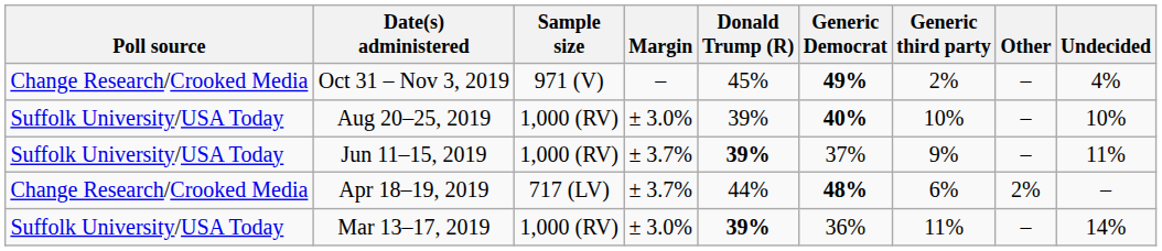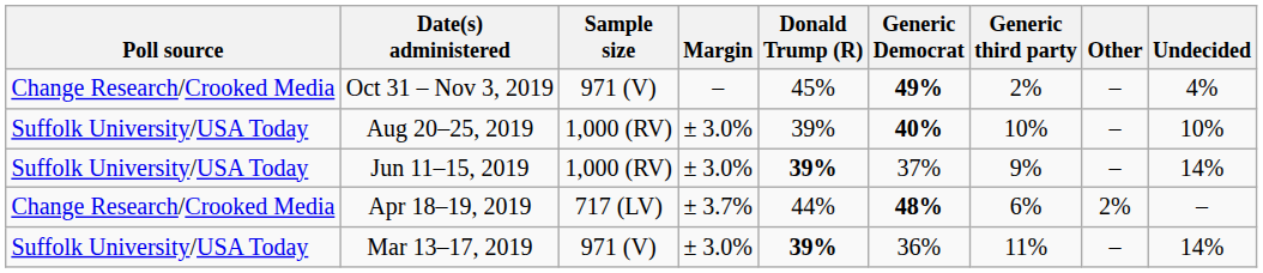Jun 11–15, 2019 | Margin: ± 3.7% -> ± 3.0%
Jun 11–15, 2019 | Undecided: 11% -> 14%
Mar 13–17, 2019 | Sample size: 1,000 (RV) -> 971 (V)
